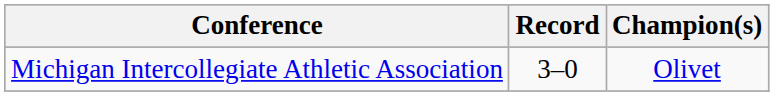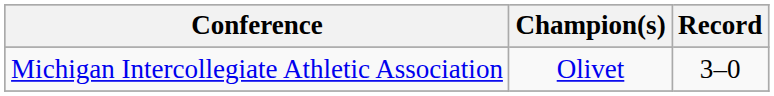columns swapped: Champion(s) <-> Record
